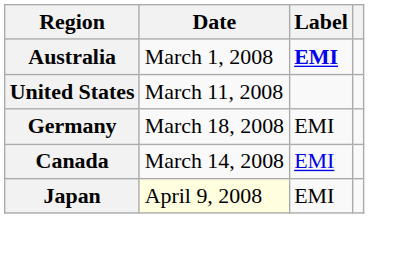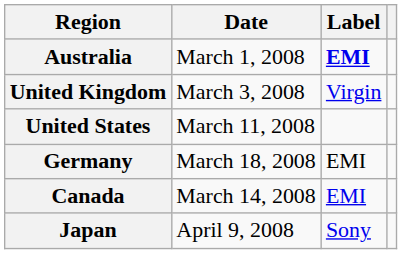+ row: United Kingdom | March 3, 2008 | Virgin
Japan | Date: lightyellow background -> no background
Japan | Label: EMI -> Sony
